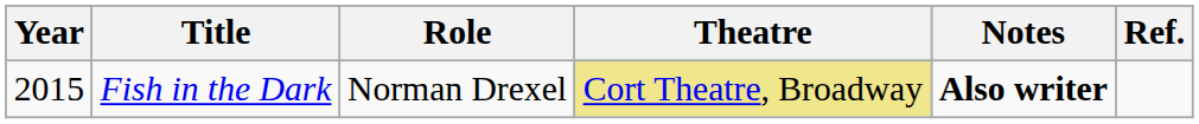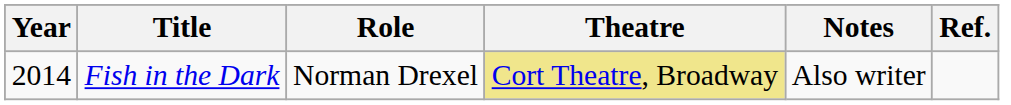Fish in the Dark | Year: 2015 -> 2014
Fish in the Dark | Notes: bold -> normal
